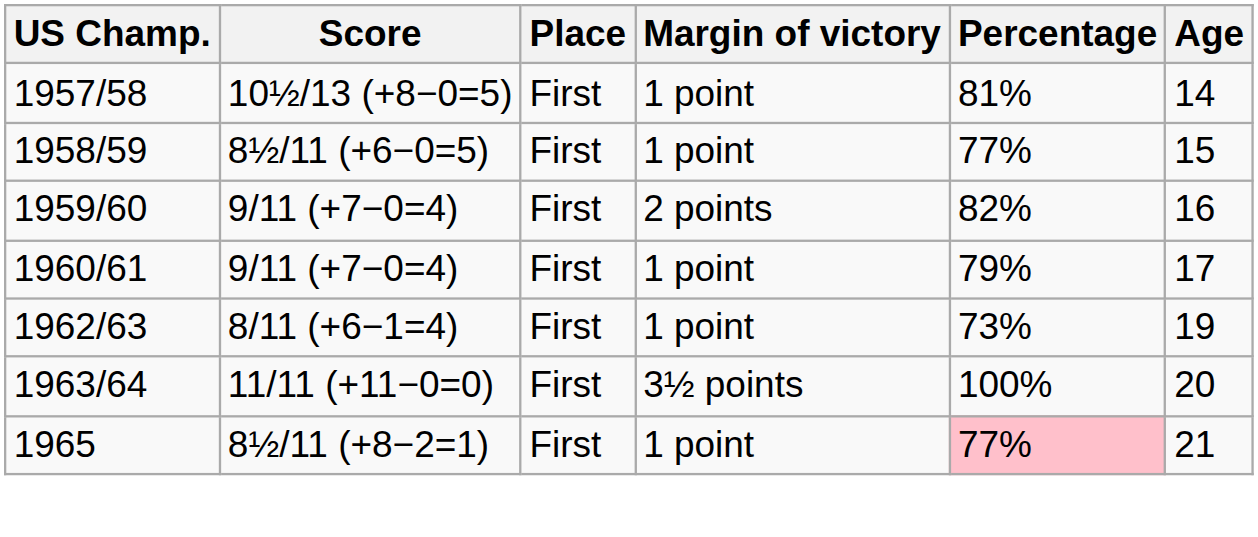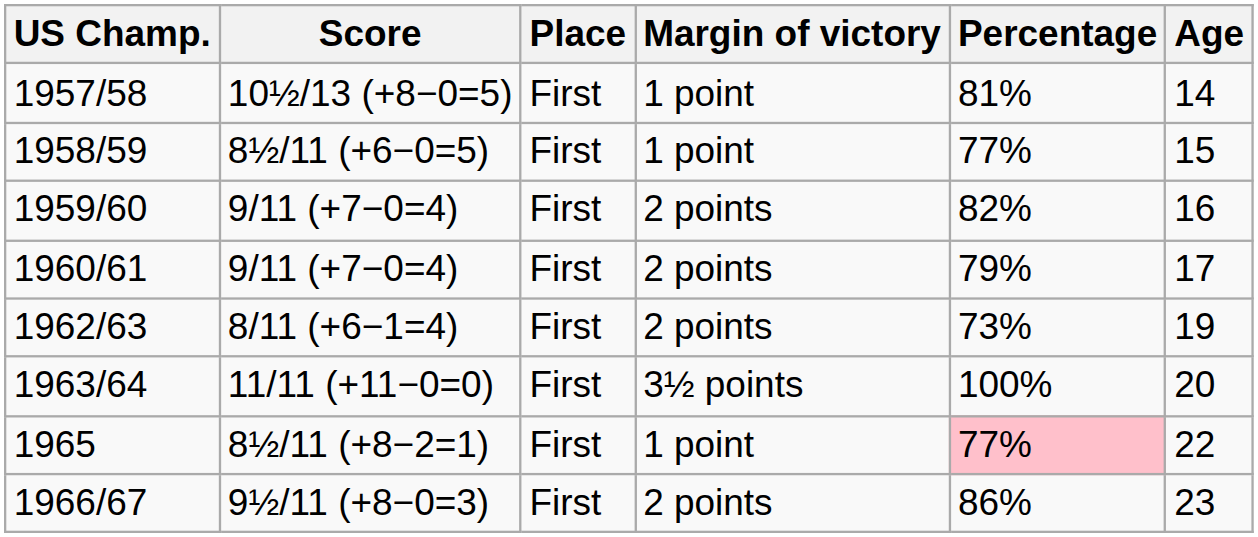1960/61 | Margin of victory: 1 point -> 2 points
1962/63 | Margin of victory: 1 point -> 2 points
1965 | Age: 21 -> 22
+ row: 1966/67 | 9½/11 (+8−0=3) | First | 2 points | 86% | 23
